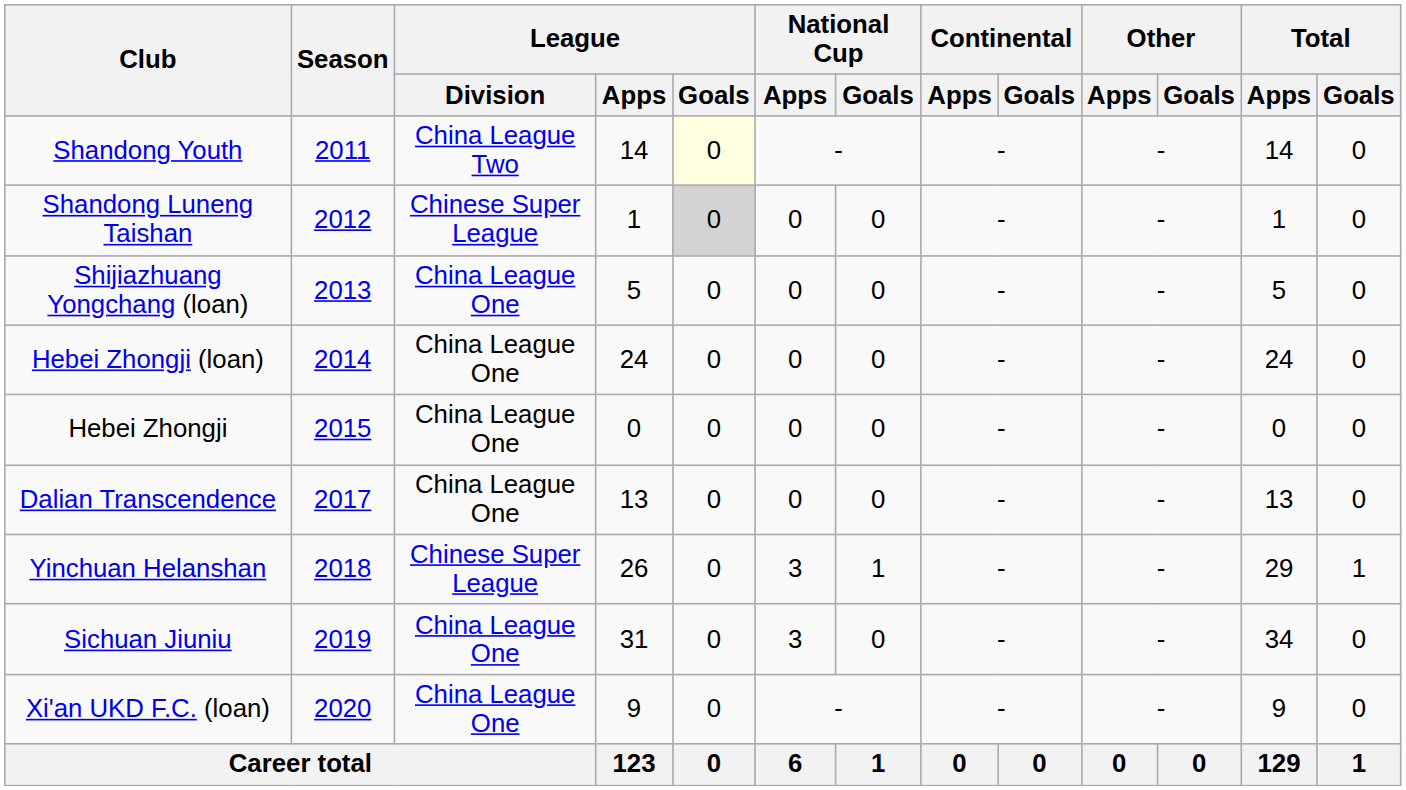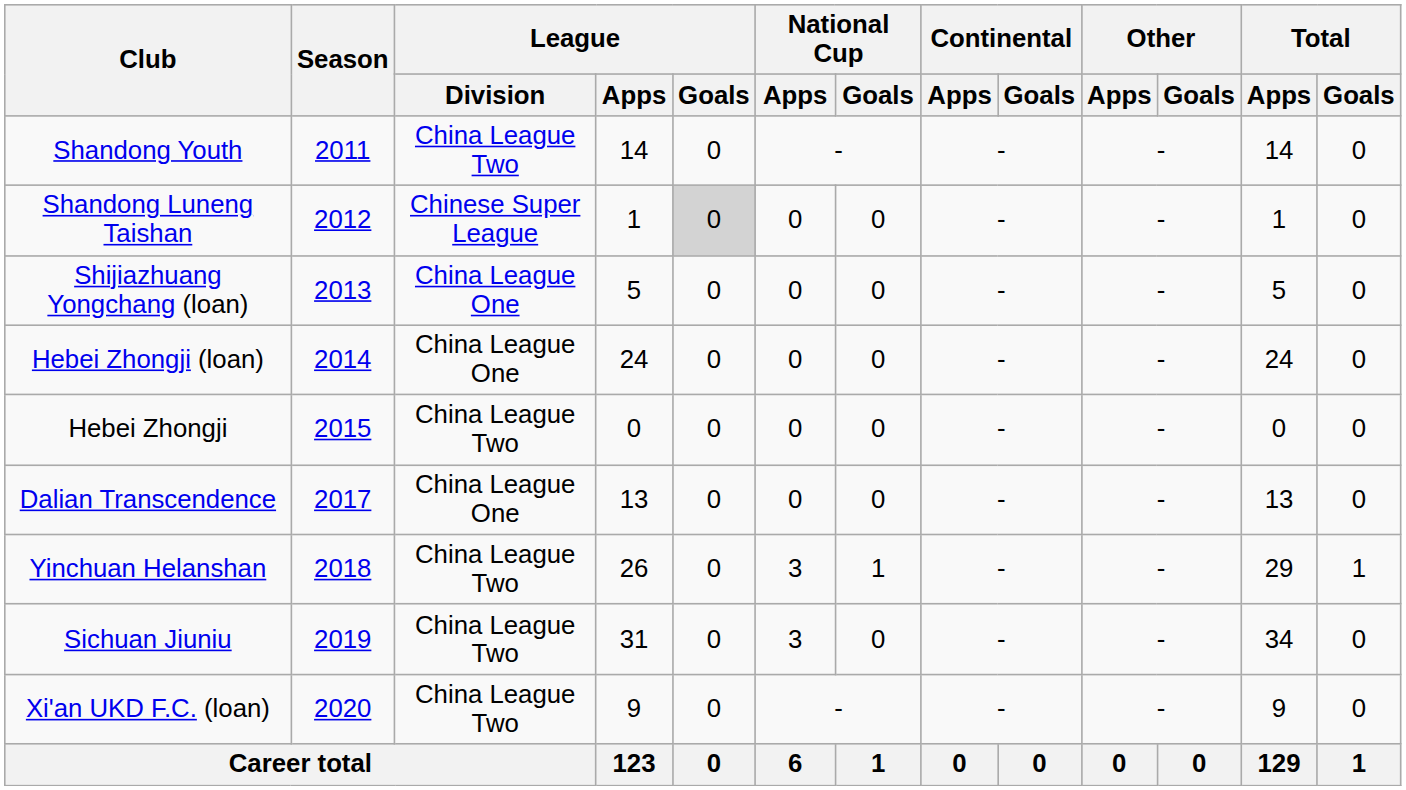Shandong Youth | League / Goals: lightyellow background -> no background
Hebei Zhongji | League / Division: China League One -> China League Two
Yinchuan Helanshan | League / Division: Chinese Super League -> China League Two
Sichuan Jiuniu | League / Division: China League One -> China League Two
Xi'an UKD F.C. (loan) | League / Division: China League One -> China League Two
